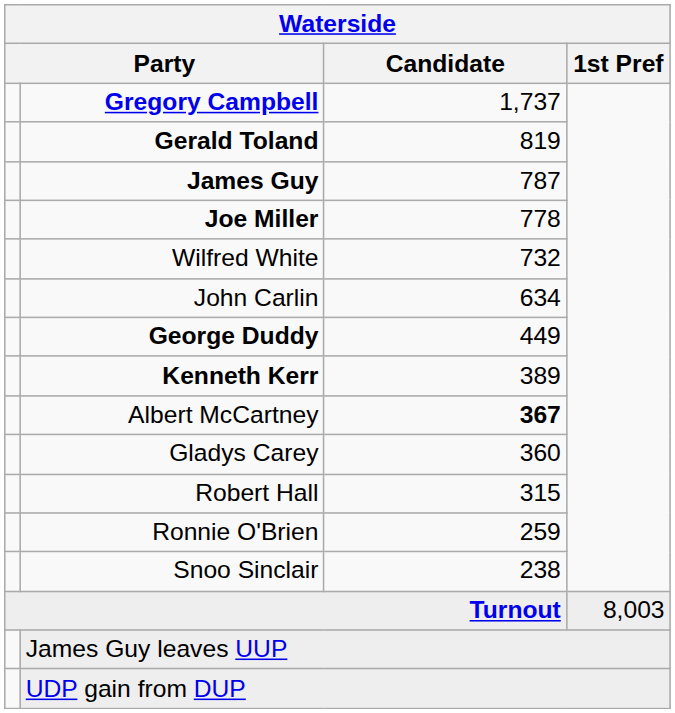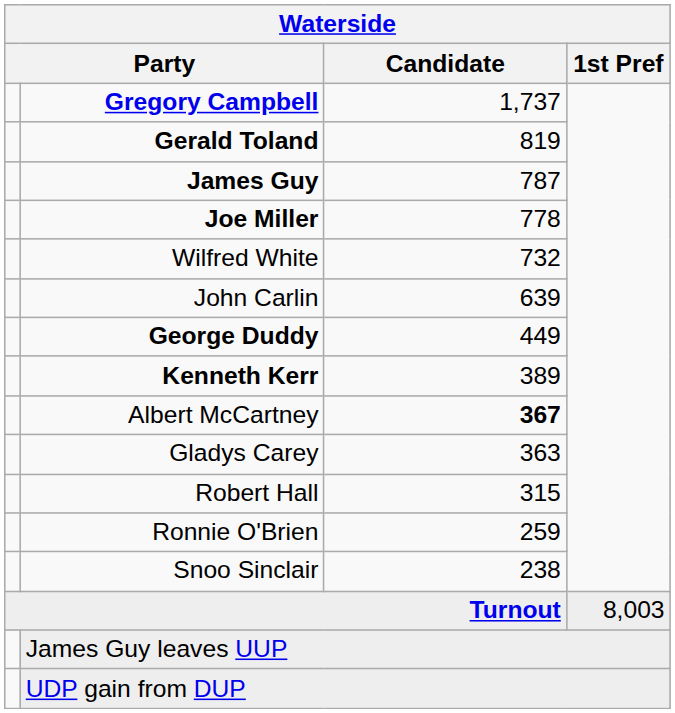John Carlin | Candidate: 634 -> 639
Gladys Carey | Candidate: 360 -> 363
